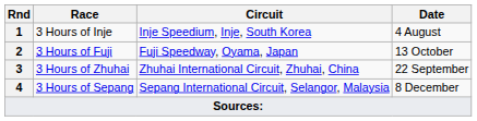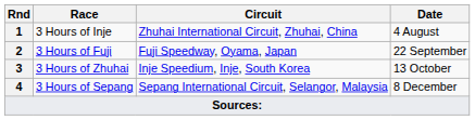3 Hours of Inje | Circuit: Inje Speedium, Inje, South Korea -> Zhuhai International Circuit, Zhuhai, China
3 Hours of Fuji | Date: 13 October -> 22 September
3 Hours of Zhuhai | Circuit: Zhuhai International Circuit, Zhuhai, China -> Inje Speedium, Inje, South Korea
3 Hours of Zhuhai | Date: 22 September -> 13 October
